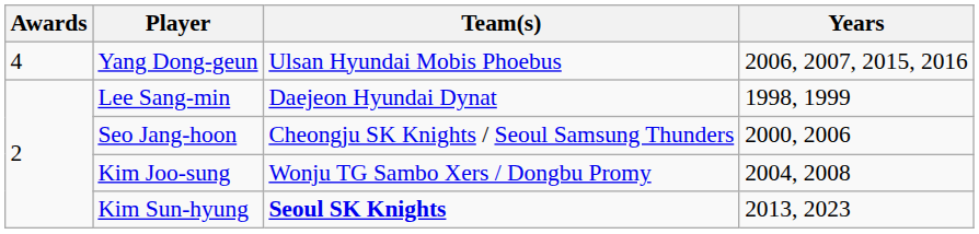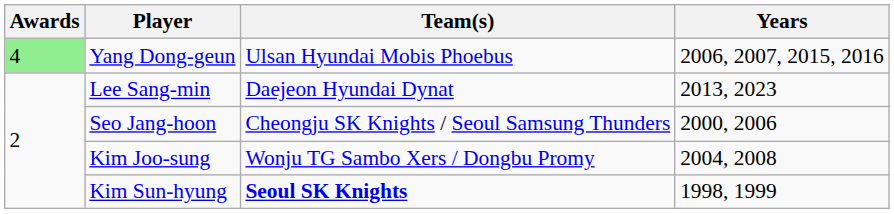Yang Dong-geun | Awards: no background -> lightgreen background
Lee Sang-min | Years: 1998, 1999 -> 2013, 2023
Kim Sun-hyung | Years: 2013, 2023 -> 1998, 1999
